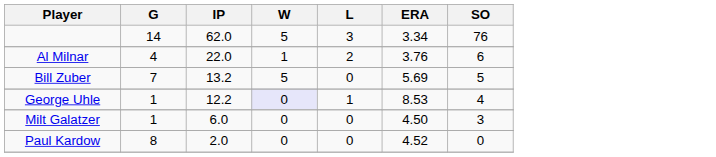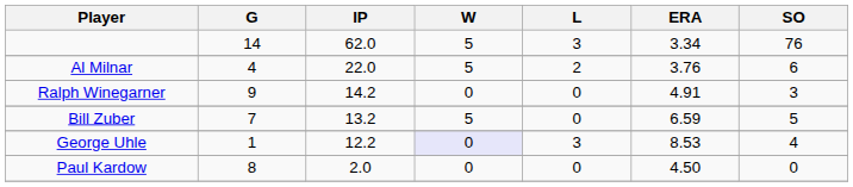Al Milnar | W: 1 -> 5
+ row: Ralph Winegarner | 9 | 14.2 | 0 | 0 | 4.91 | 3
Bill Zuber | ERA: 5.69 -> 6.59
George Uhle | L: 1 -> 3
- row: Milt Galatzer | 1 | 6.0 | 0 | 0 | 4.50 | 3
Paul Kardow | ERA: 4.52 -> 4.50
